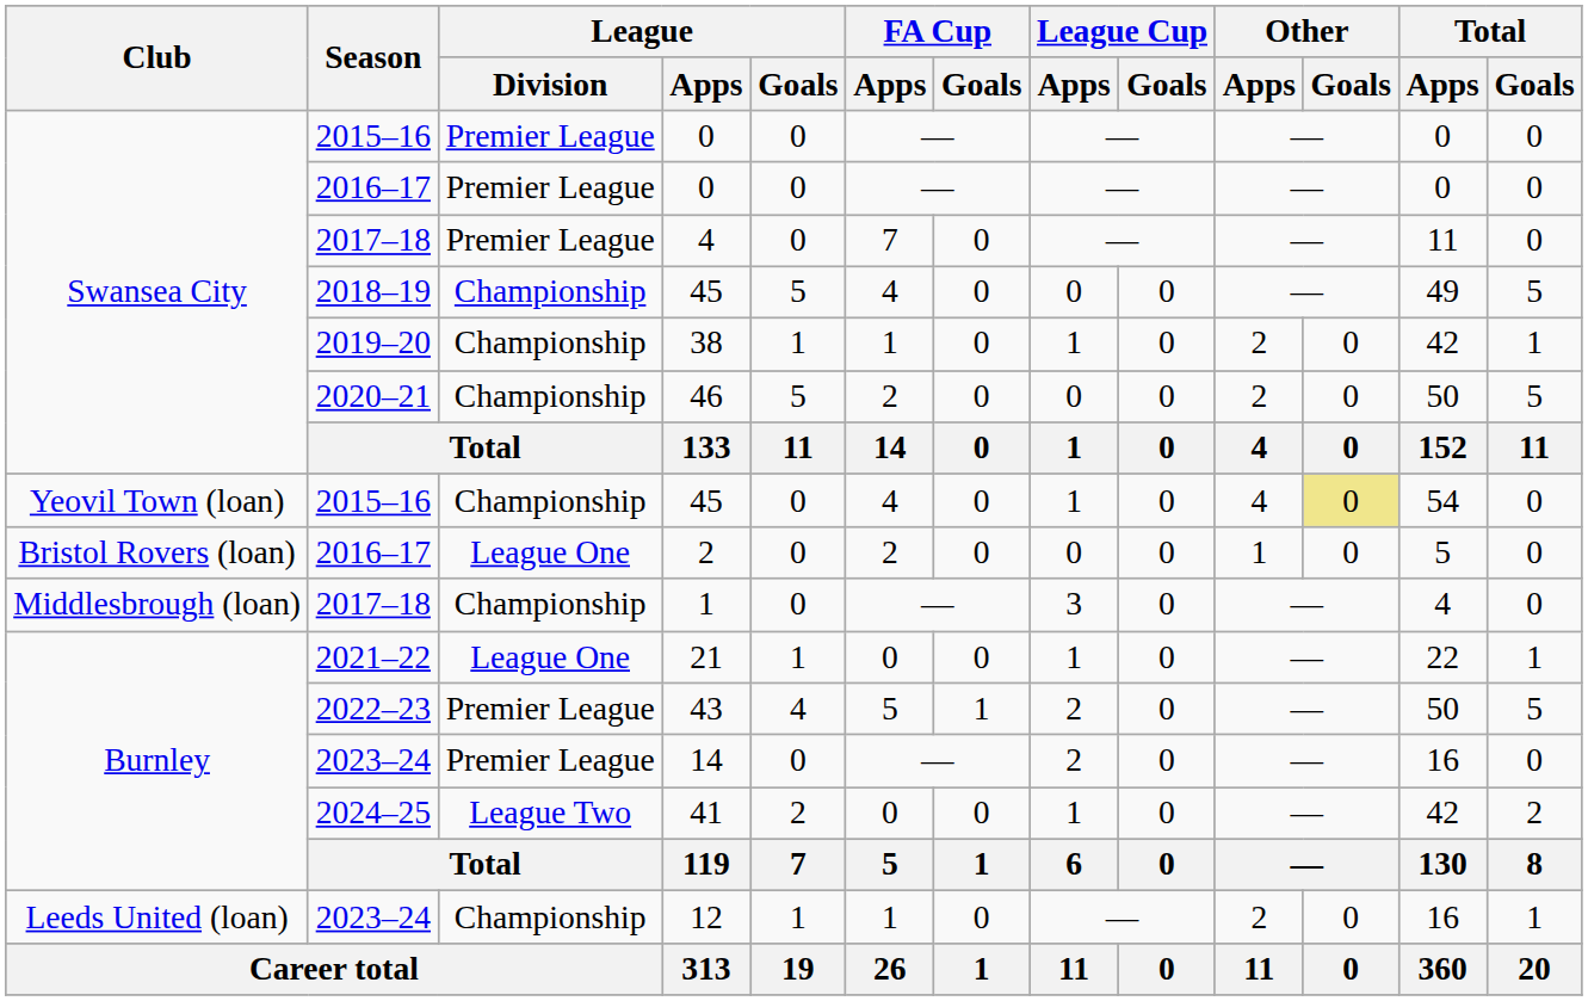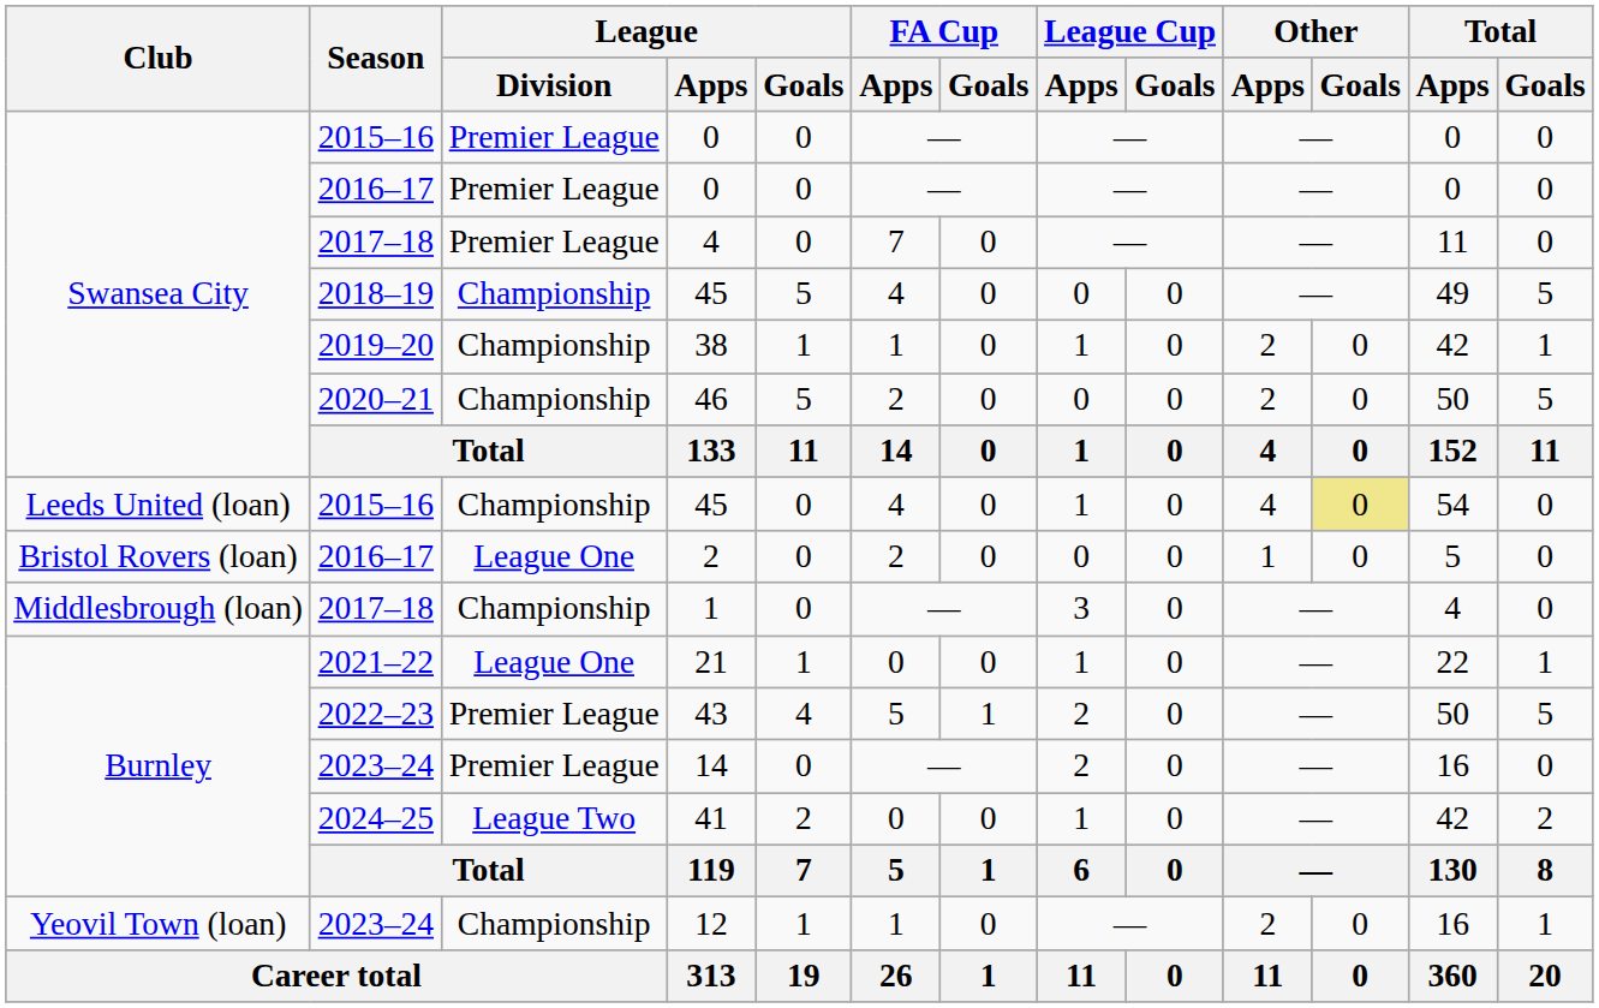2015–16 / 45 | Club: Yeovil Town (loan) -> Leeds United (loan)
12 | Club: Leeds United (loan) -> Yeovil Town (loan)
